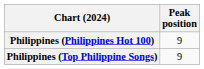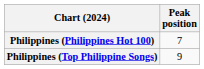Philippines (Philippines Hot 100) | Peak position: 9 -> 7
